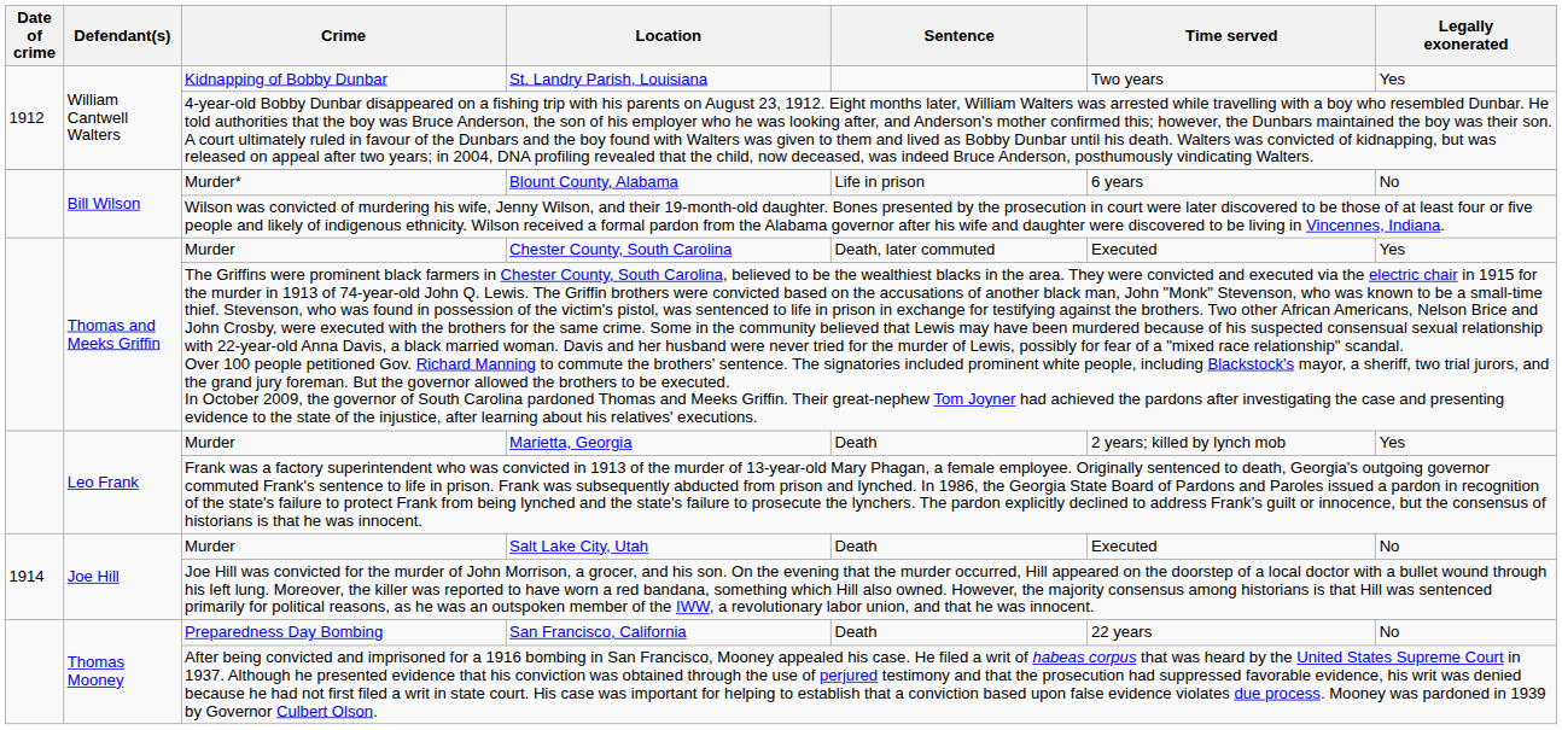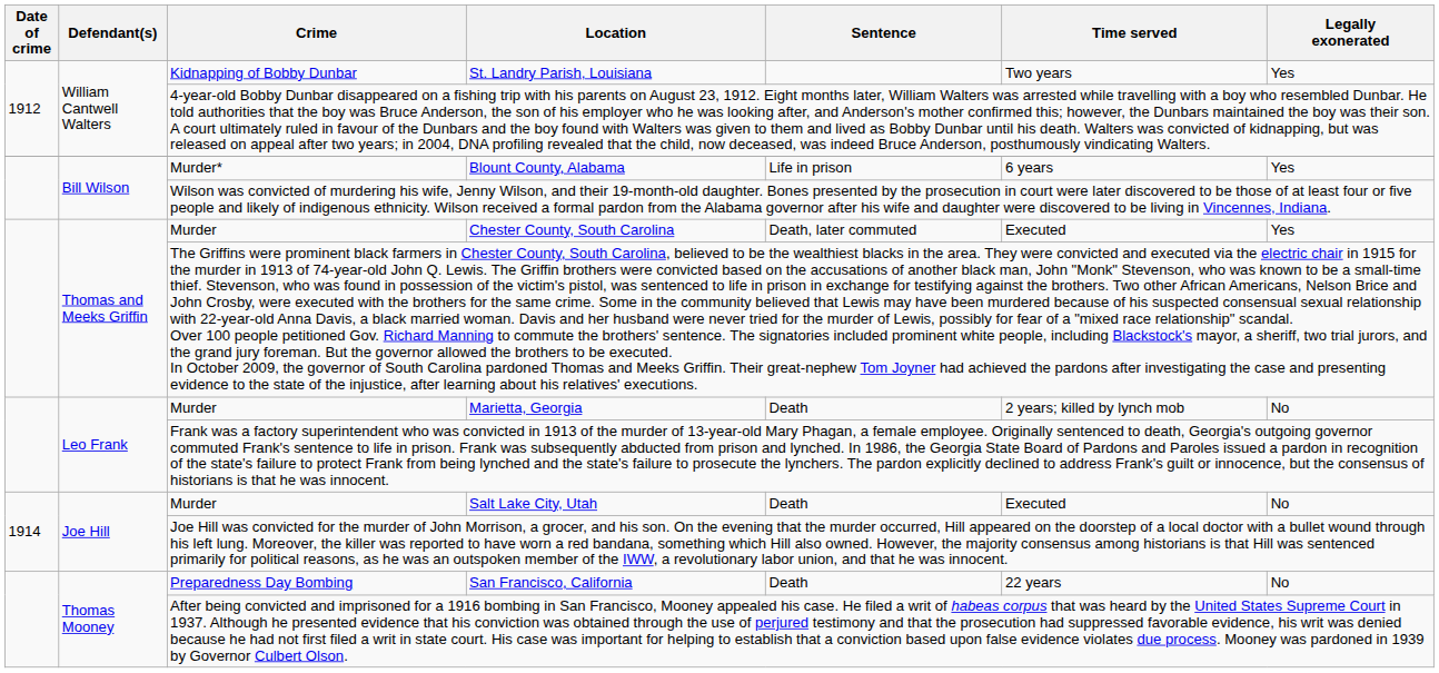Blount County, Alabama | Legally exonerated: No -> Yes
Marietta, Georgia | Legally exonerated: Yes -> No
